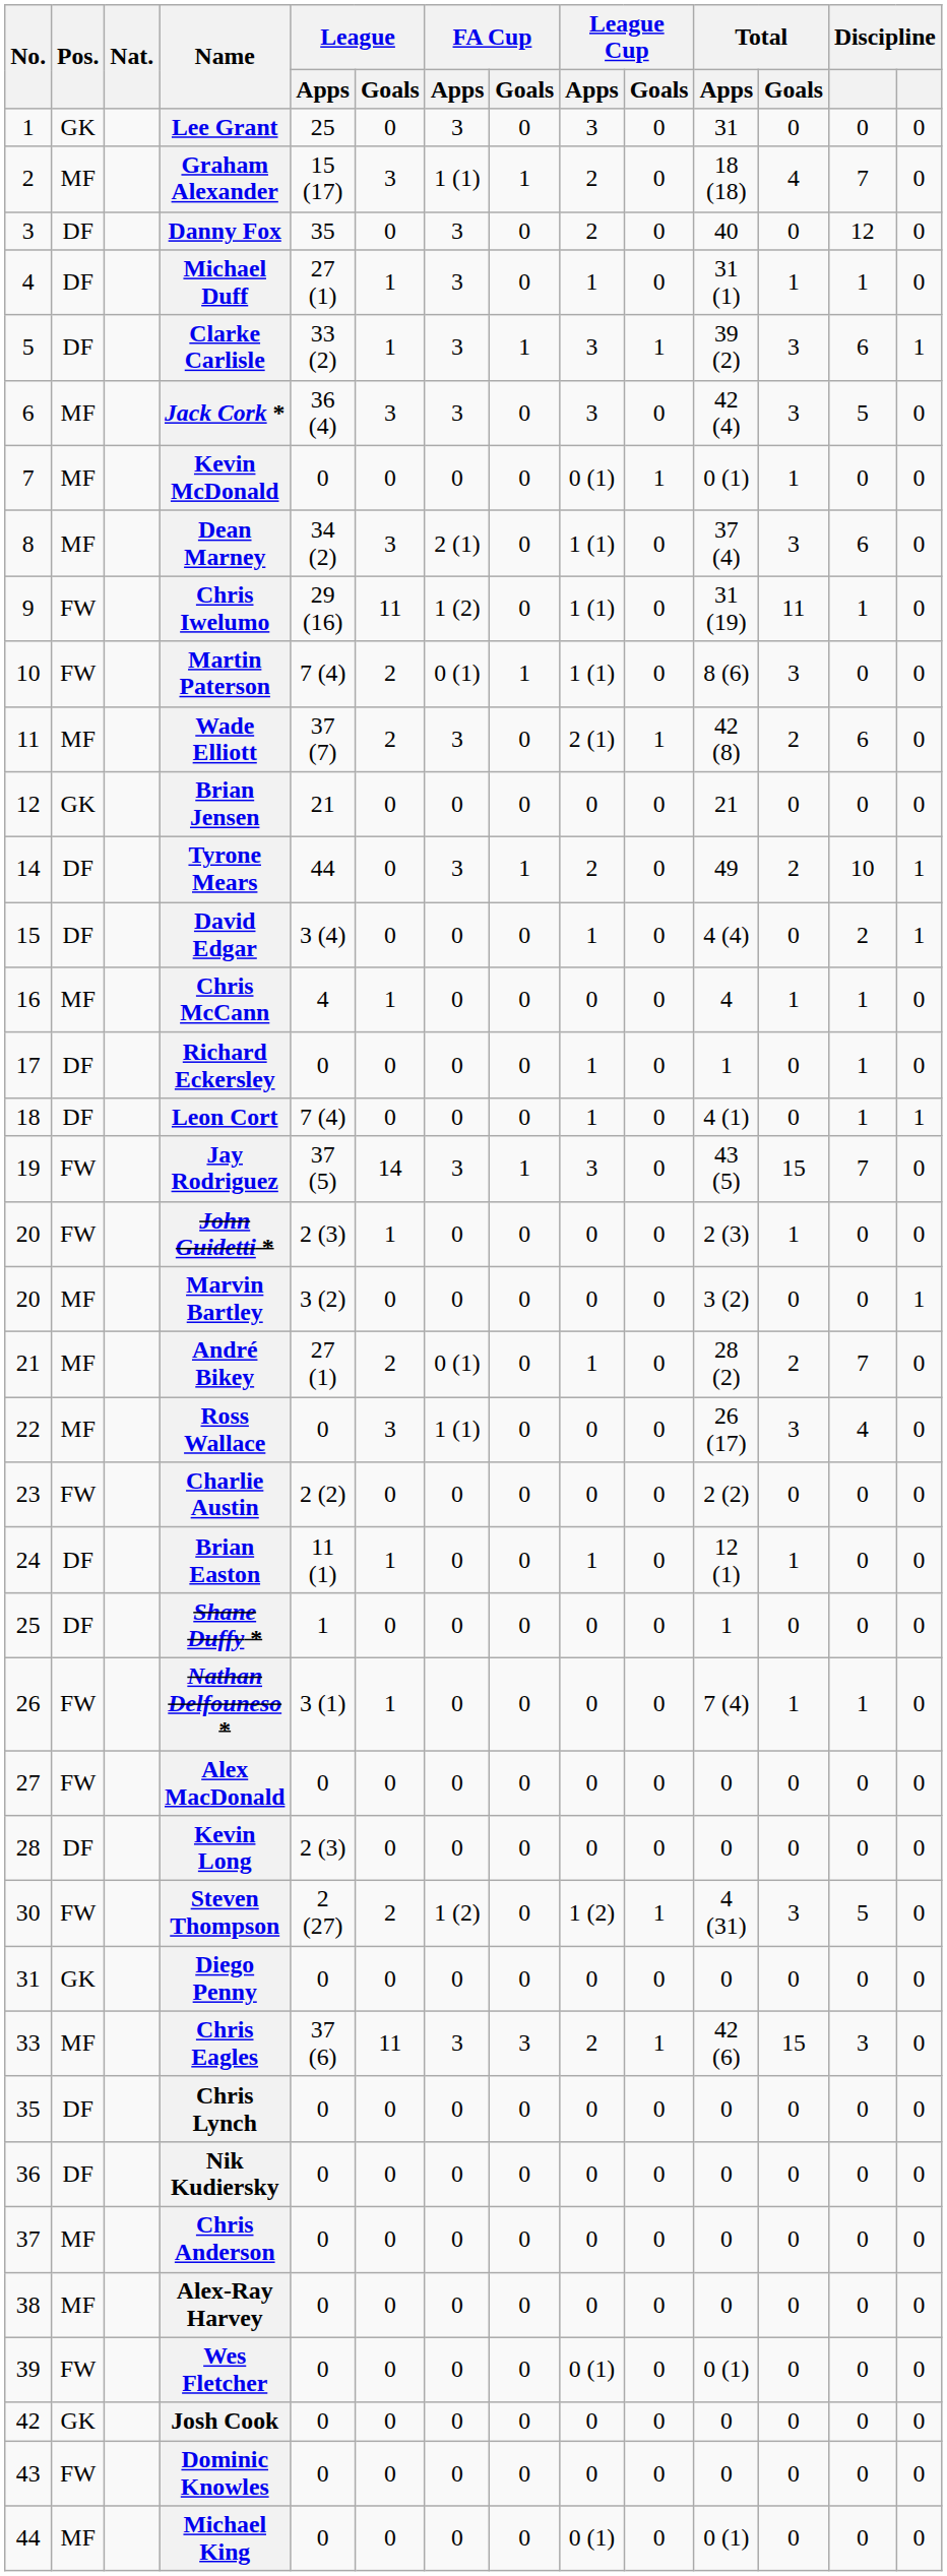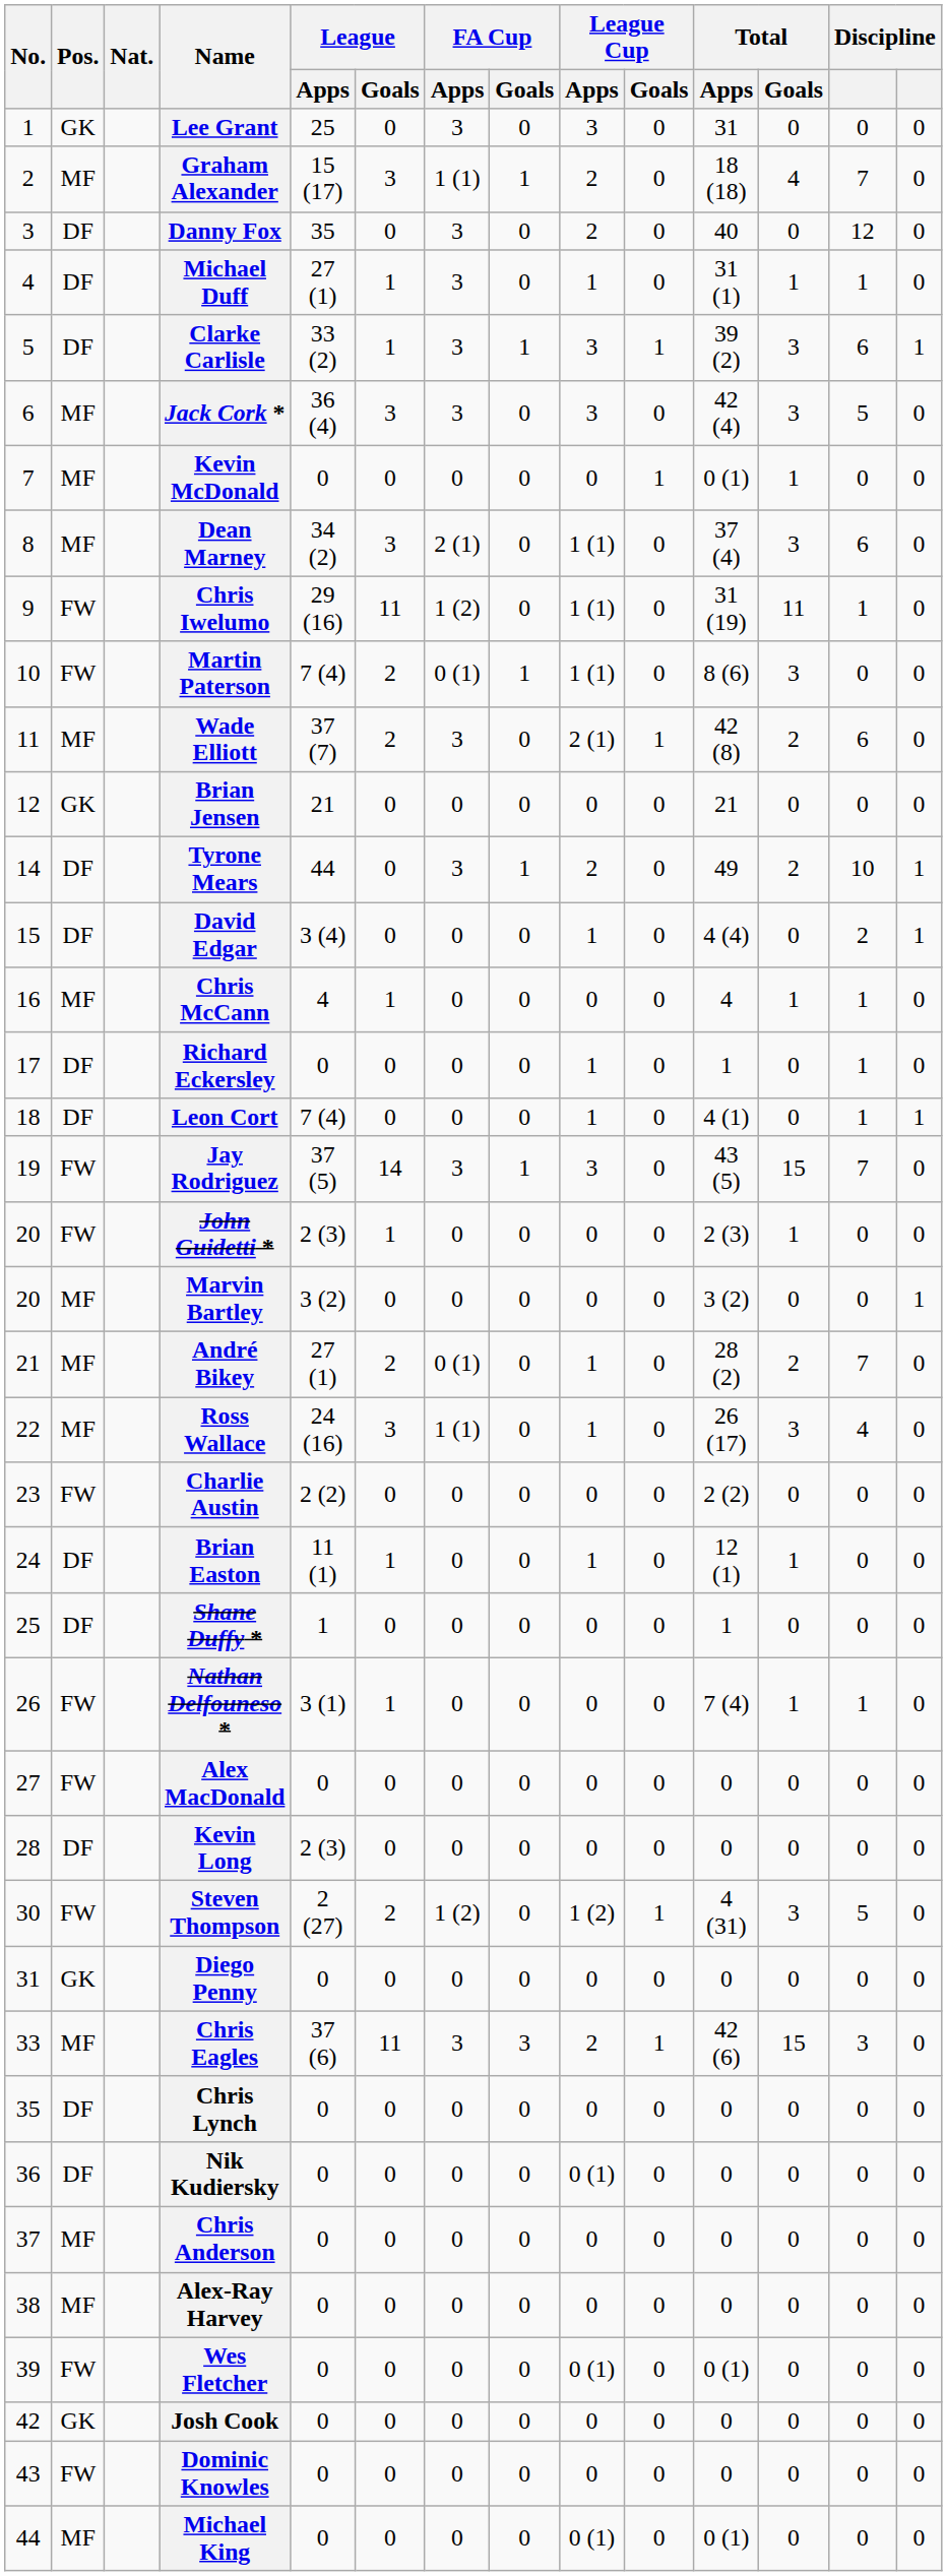Kevin McDonald | League Cup / Apps: 0 (1) -> 0
Ross Wallace | League / Apps: 0 -> 24 (16)
Ross Wallace | League Cup / Apps: 0 -> 1
Nik Kudiersky | League Cup / Apps: 0 -> 0 (1)
